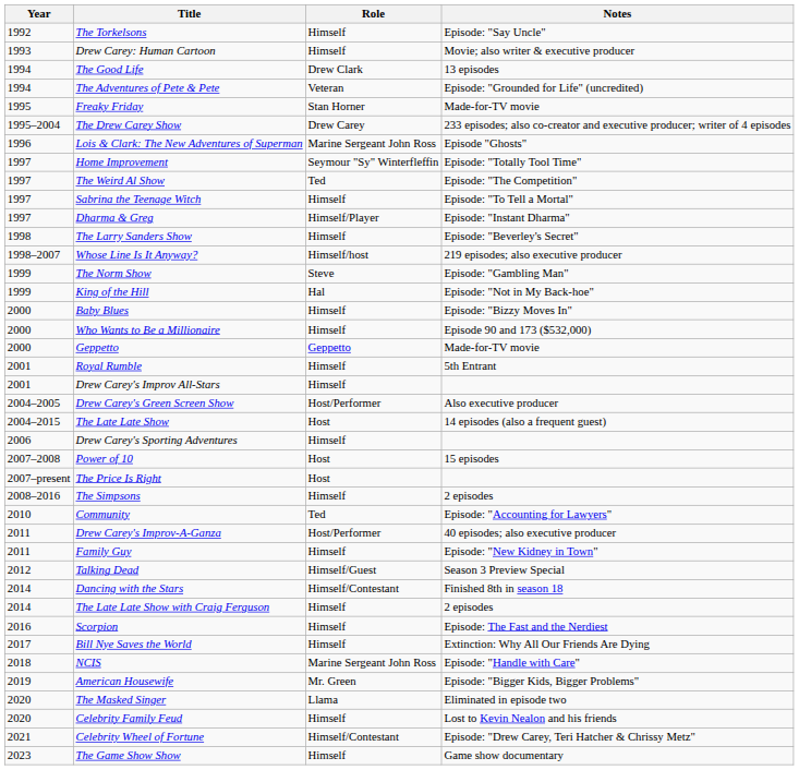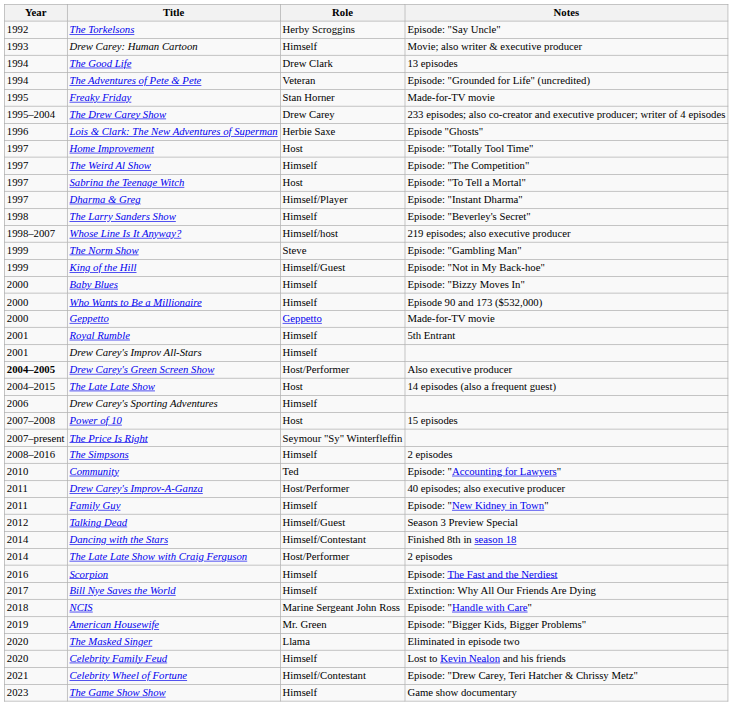The Torkelsons | Role: Himself -> Herby Scroggins
Lois & Clark: The New Adventures of Superman | Role: Marine Sergeant John Ross -> Herbie Saxe
Home Improvement | Role: Seymour "Sy" Winterfleffin -> Host
The Weird Al Show | Role: Ted -> Himself
Sabrina the Teenage Witch | Role: Himself -> Host
King of the Hill | Role: Hal -> Himself/Guest
Drew Carey's Green Screen Show | Year: normal -> bold
The Price Is Right | Role: Host -> Seymour "Sy" Winterfleffin
The Late Late Show with Craig Ferguson | Role: Himself -> Host/Performer
